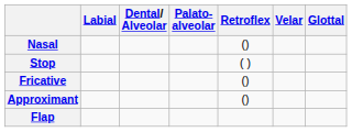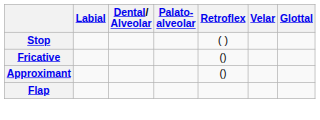- row: Nasal | ()
